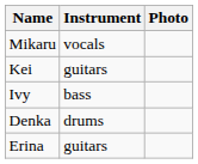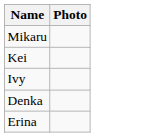- column: Instrument | vocals | guitars | bass | drums | guitars
